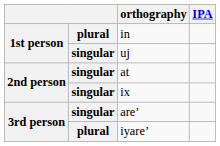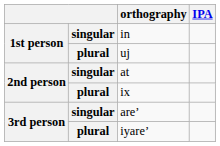in | column 2: plural -> singular
uj | column 2: singular -> plural
ix | column 2: singular -> plural
